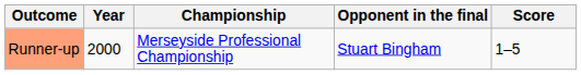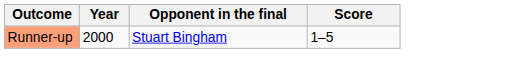- column: Championship | Merseyside Professional Championship
